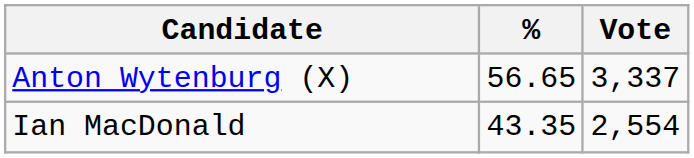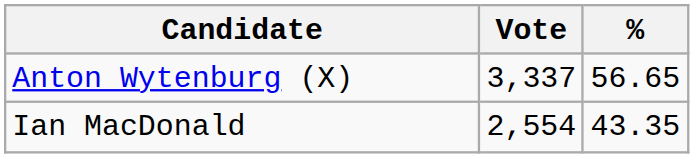columns swapped: Vote <-> %
